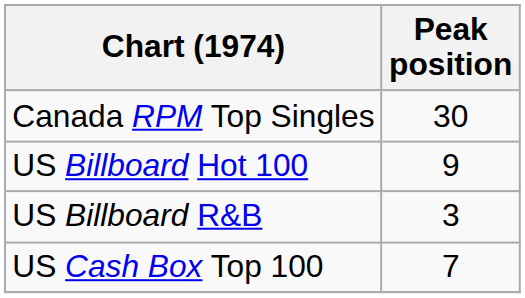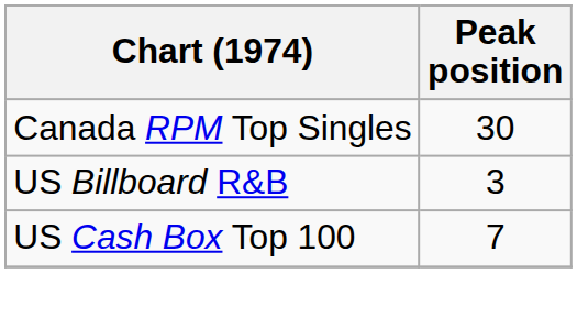- row: US Billboard Hot 100 | 9
